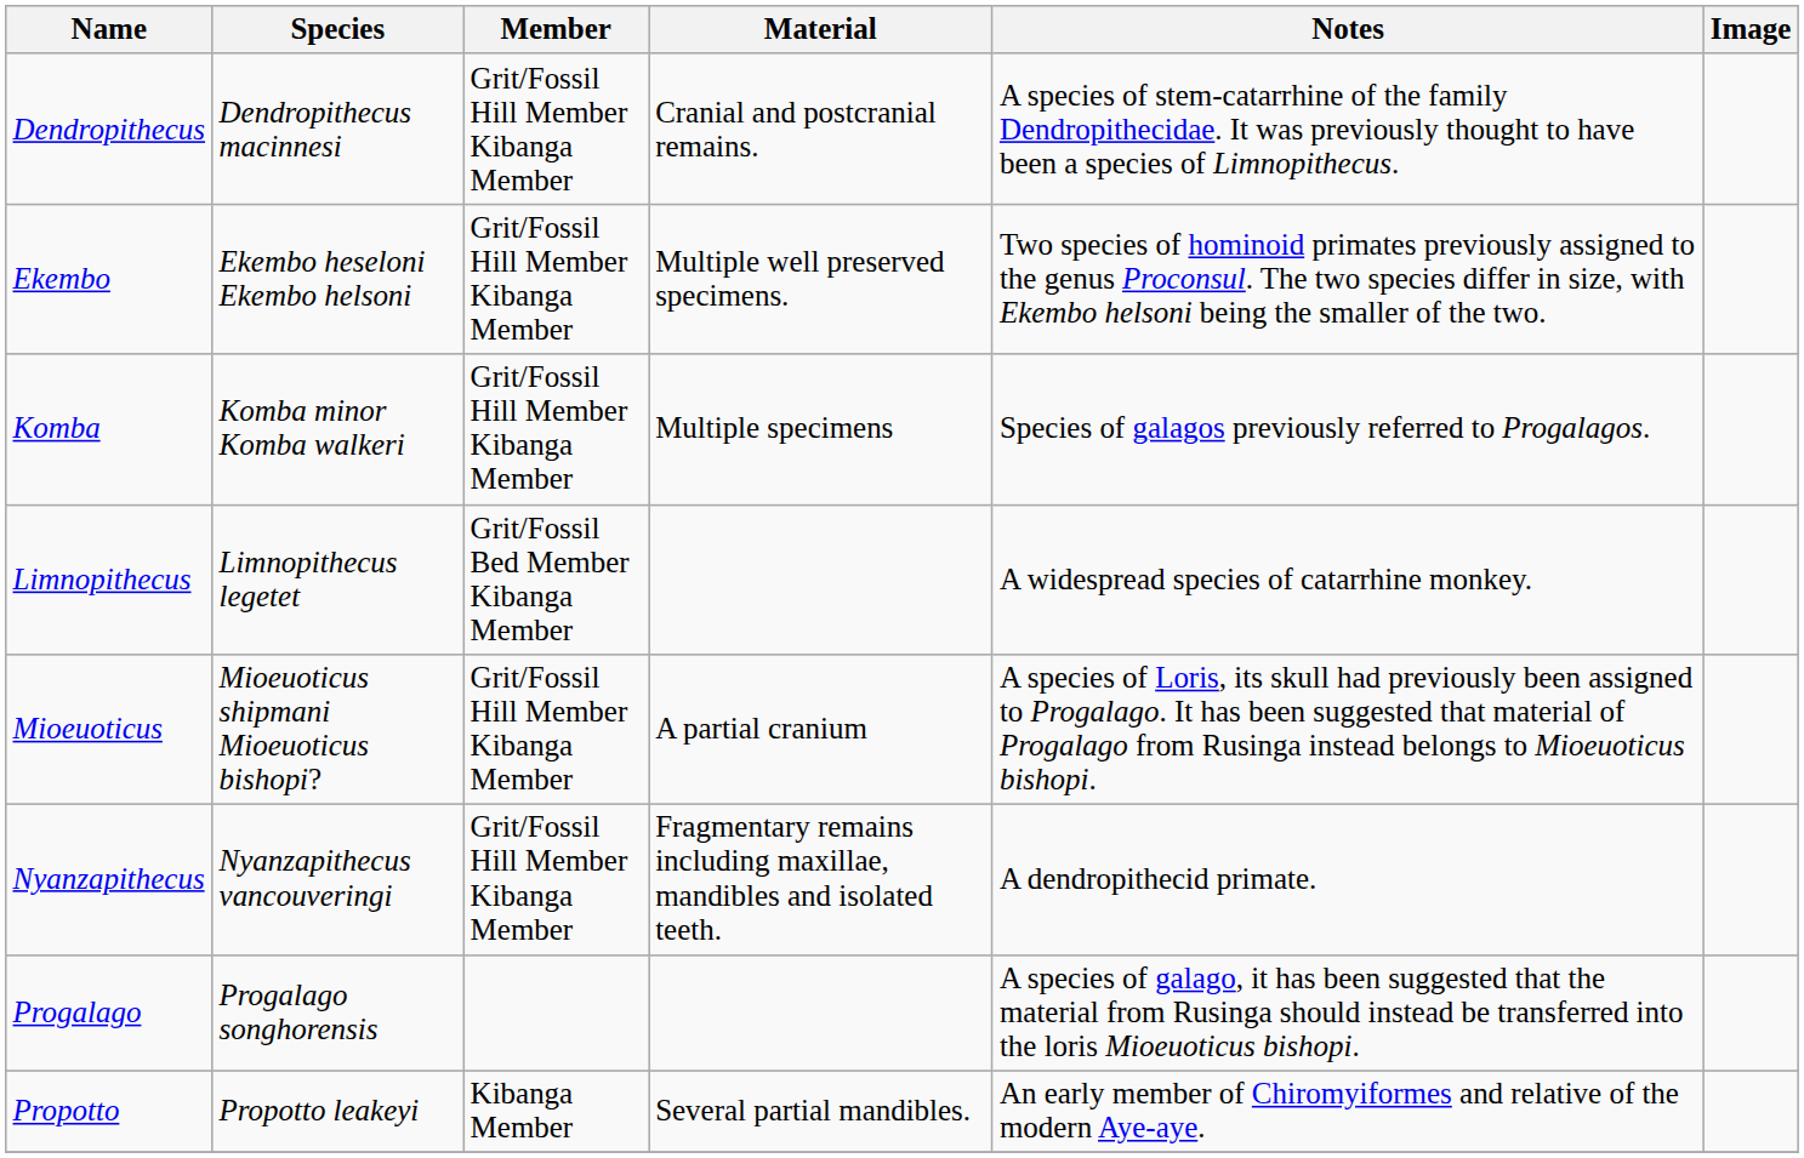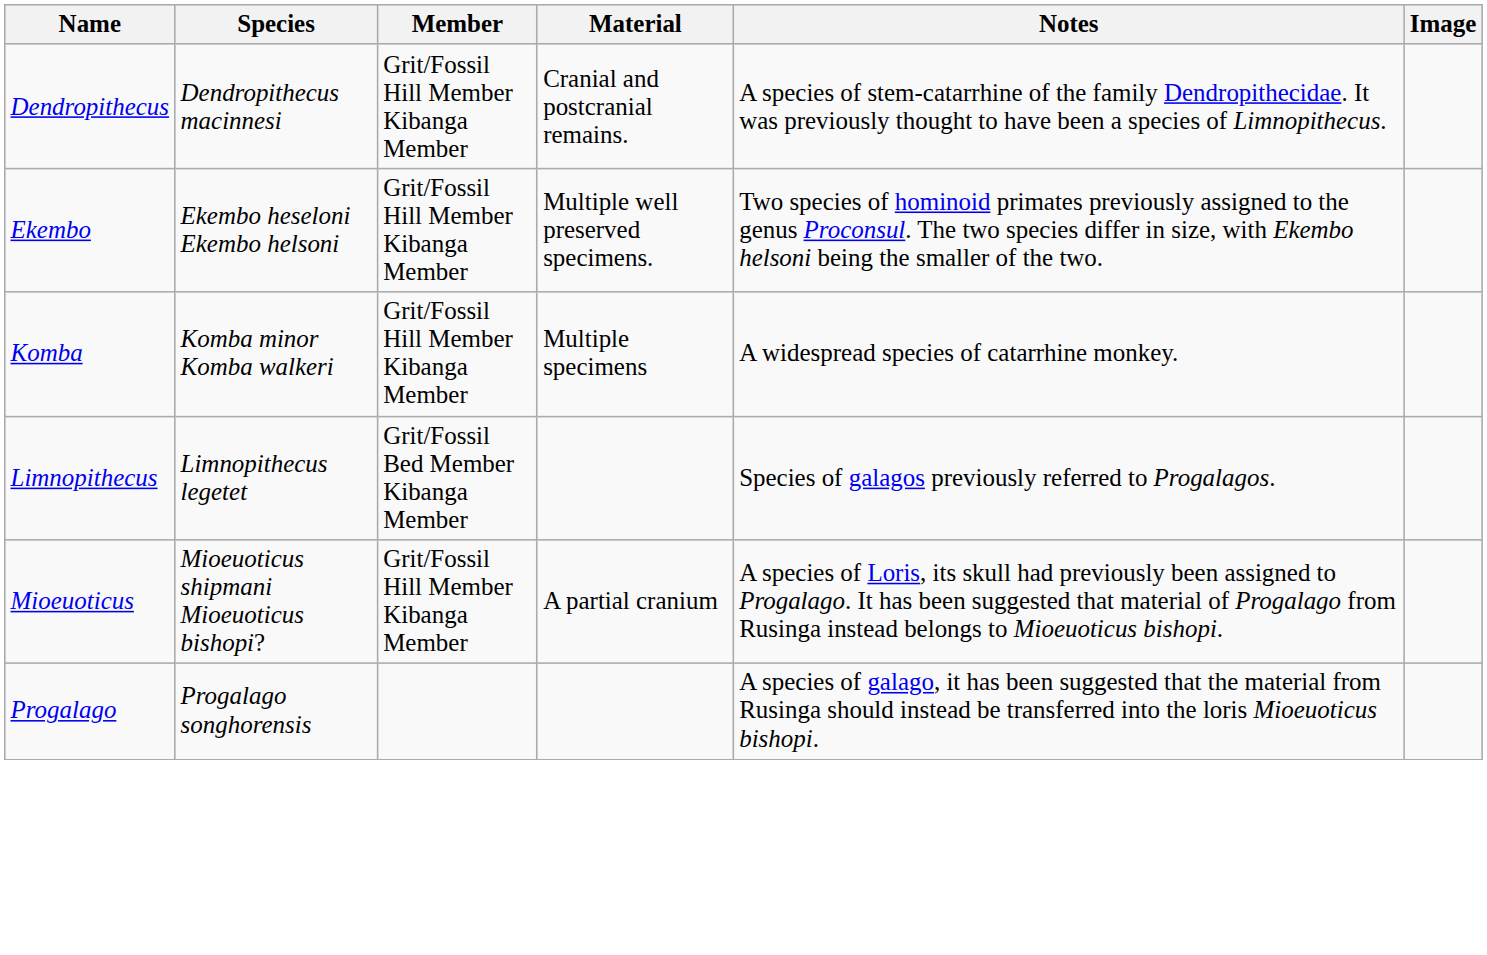Komba | Notes: Species of galagos previously referred to Progalagos. -> A widespread species of catarrhine monkey.
Limnopithecus | Notes: A widespread species of catarrhine monkey. -> Species of galagos previously referred to Progalagos.
- row: Nyanzapithecus | Nyanzapithecus vancouveringi | Grit/Fossil Hill Member Kibanga Member | Fragmentary remains including maxillae, mandibles and isolated teeth. | A dendropithecid primate.
- row: Propotto | Propotto leakeyi | Kibanga Member | Several partial mandibles. | An early member of Chiromyiformes and relative of the modern Aye-aye.
